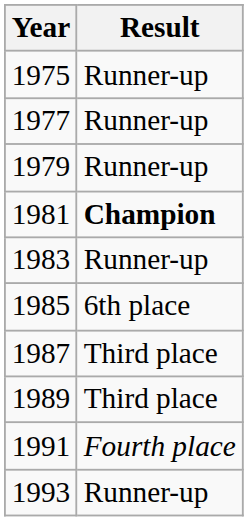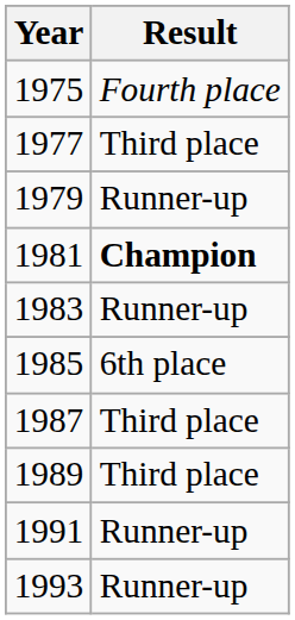1975 | Result: Runner-up -> Fourth place
1977 | Result: Runner-up -> Third place
1991 | Result: Fourth place -> Runner-up
